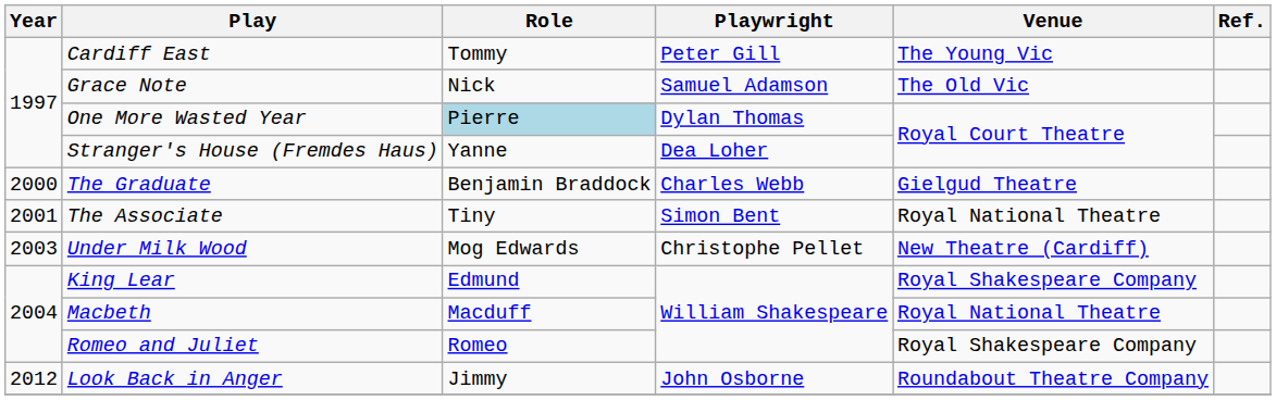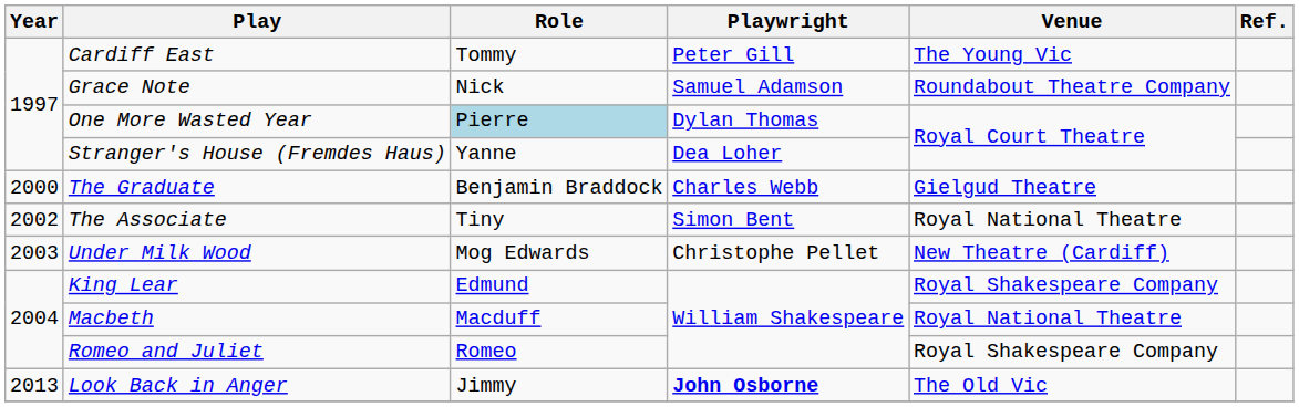Grace Note | Venue: The Old Vic -> Roundabout Theatre Company
The Associate | Year: 2001 -> 2002
Look Back in Anger | Year: 2012 -> 2013
Look Back in Anger | Playwright: normal -> bold
Look Back in Anger | Venue: Roundabout Theatre Company -> The Old Vic
